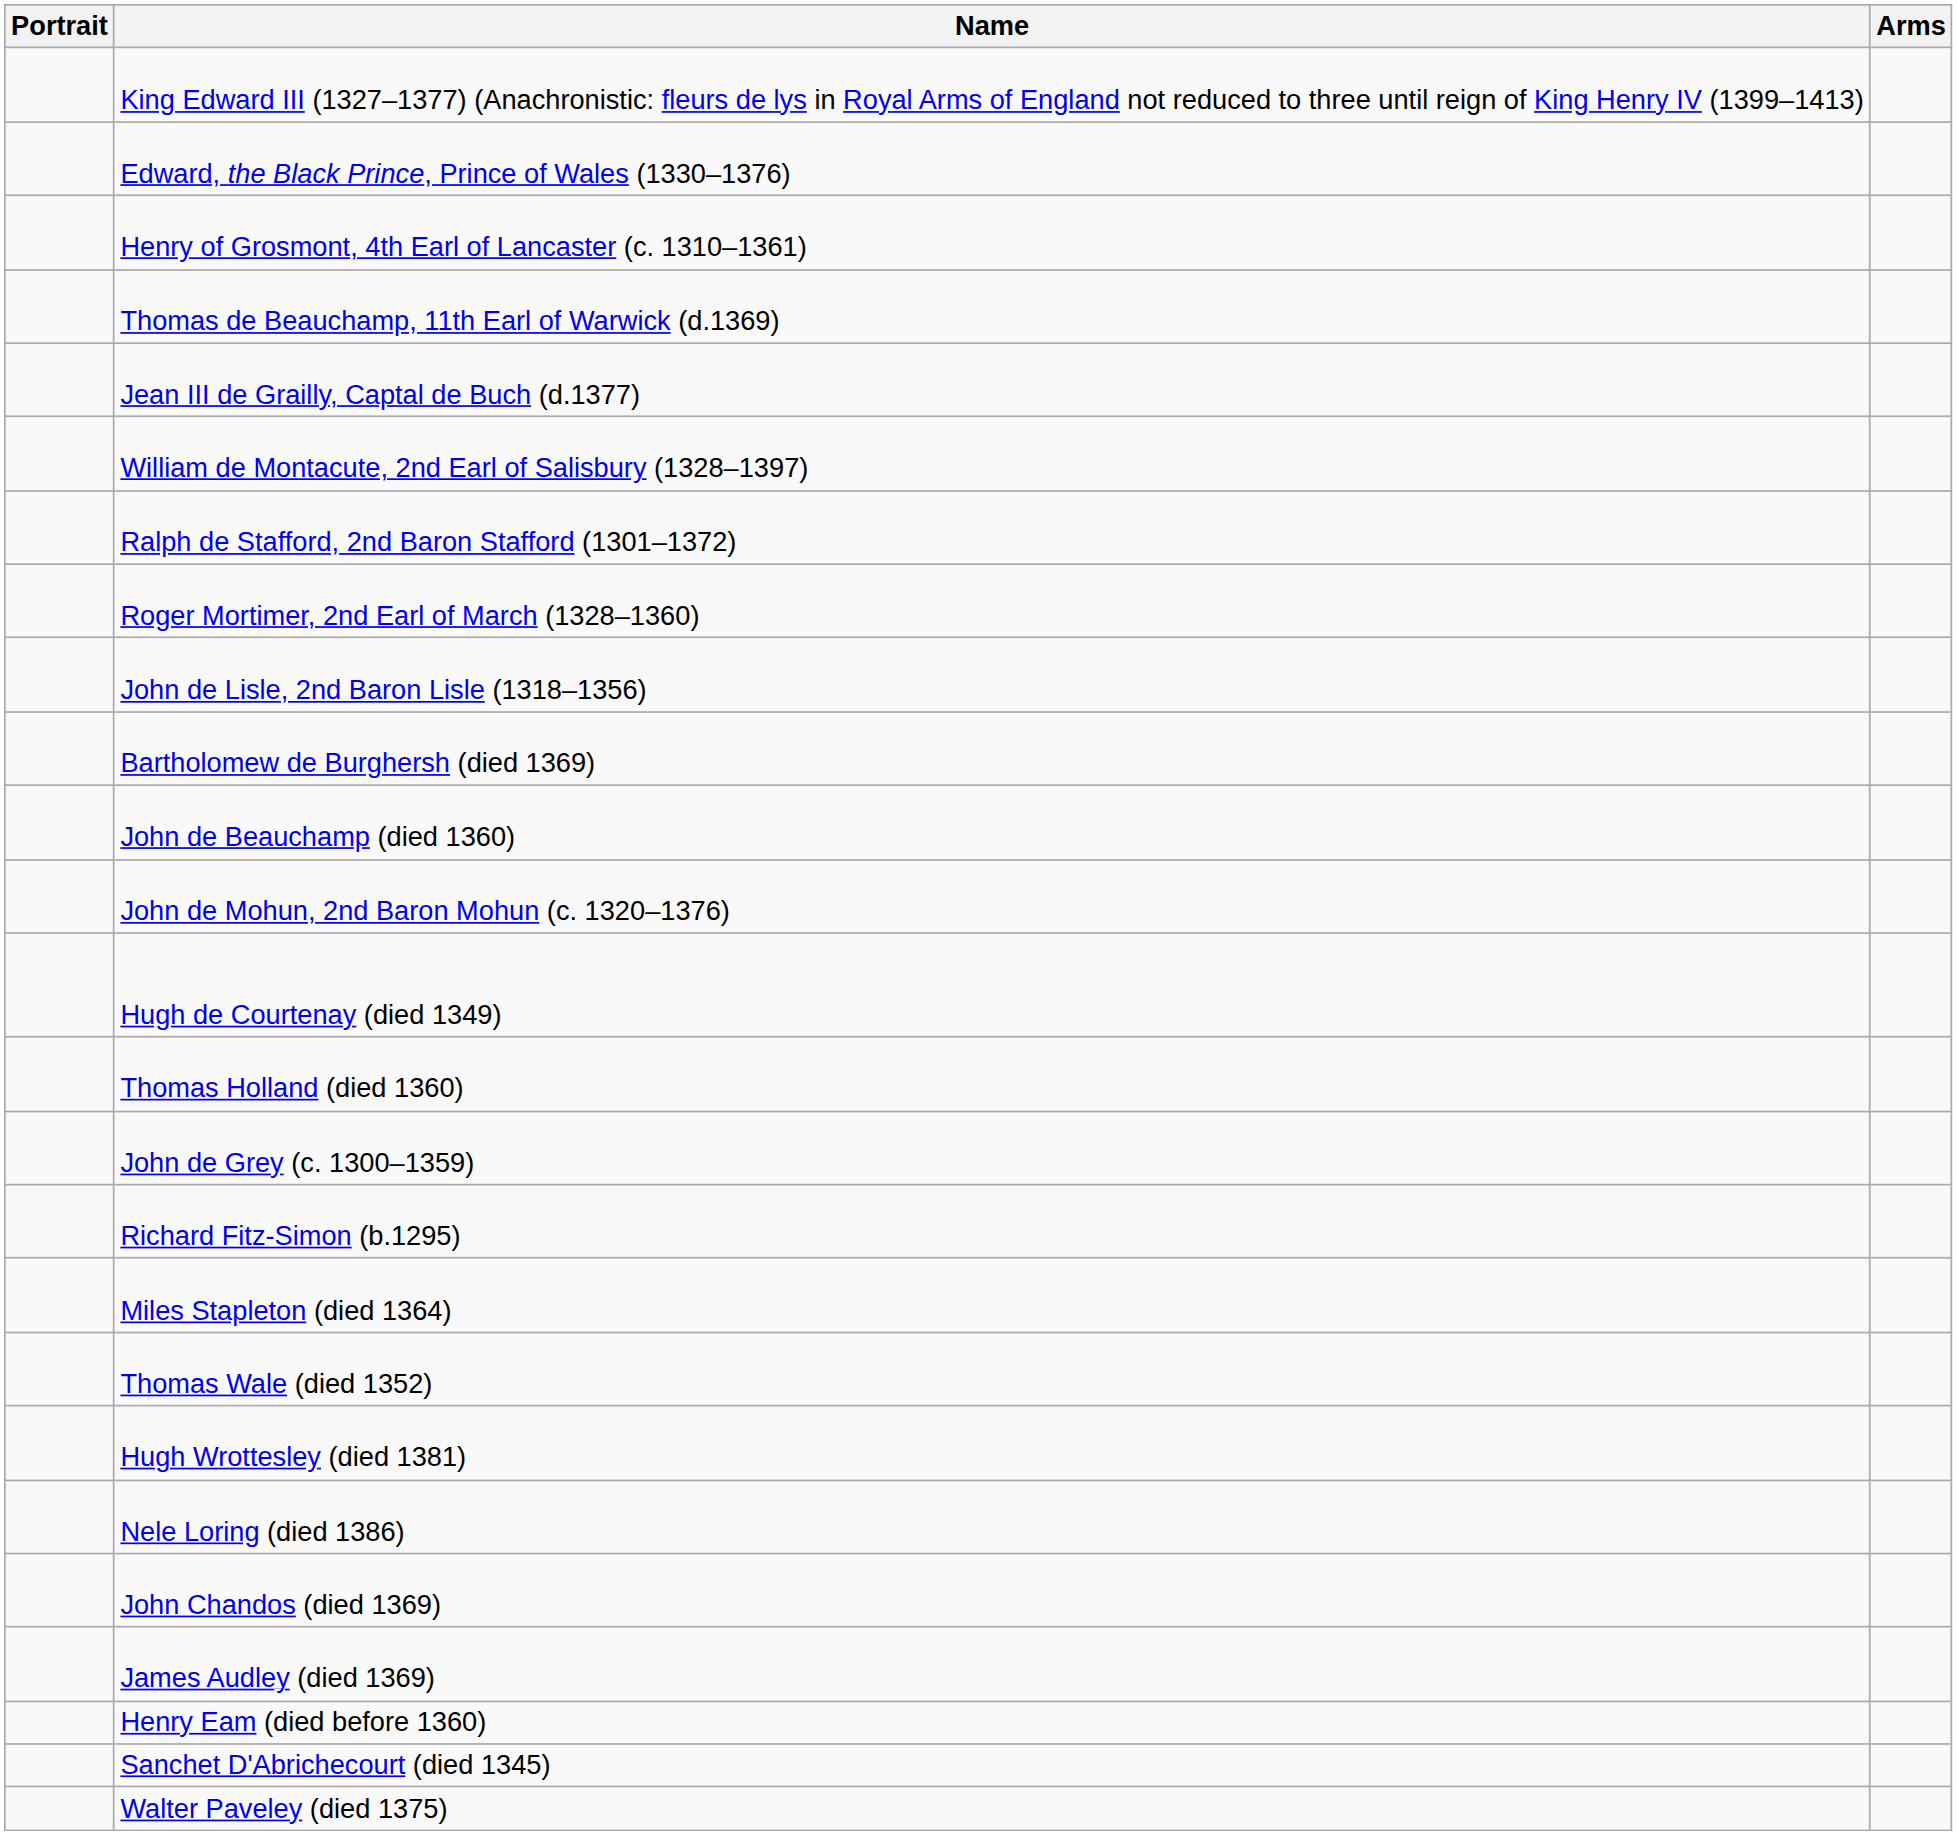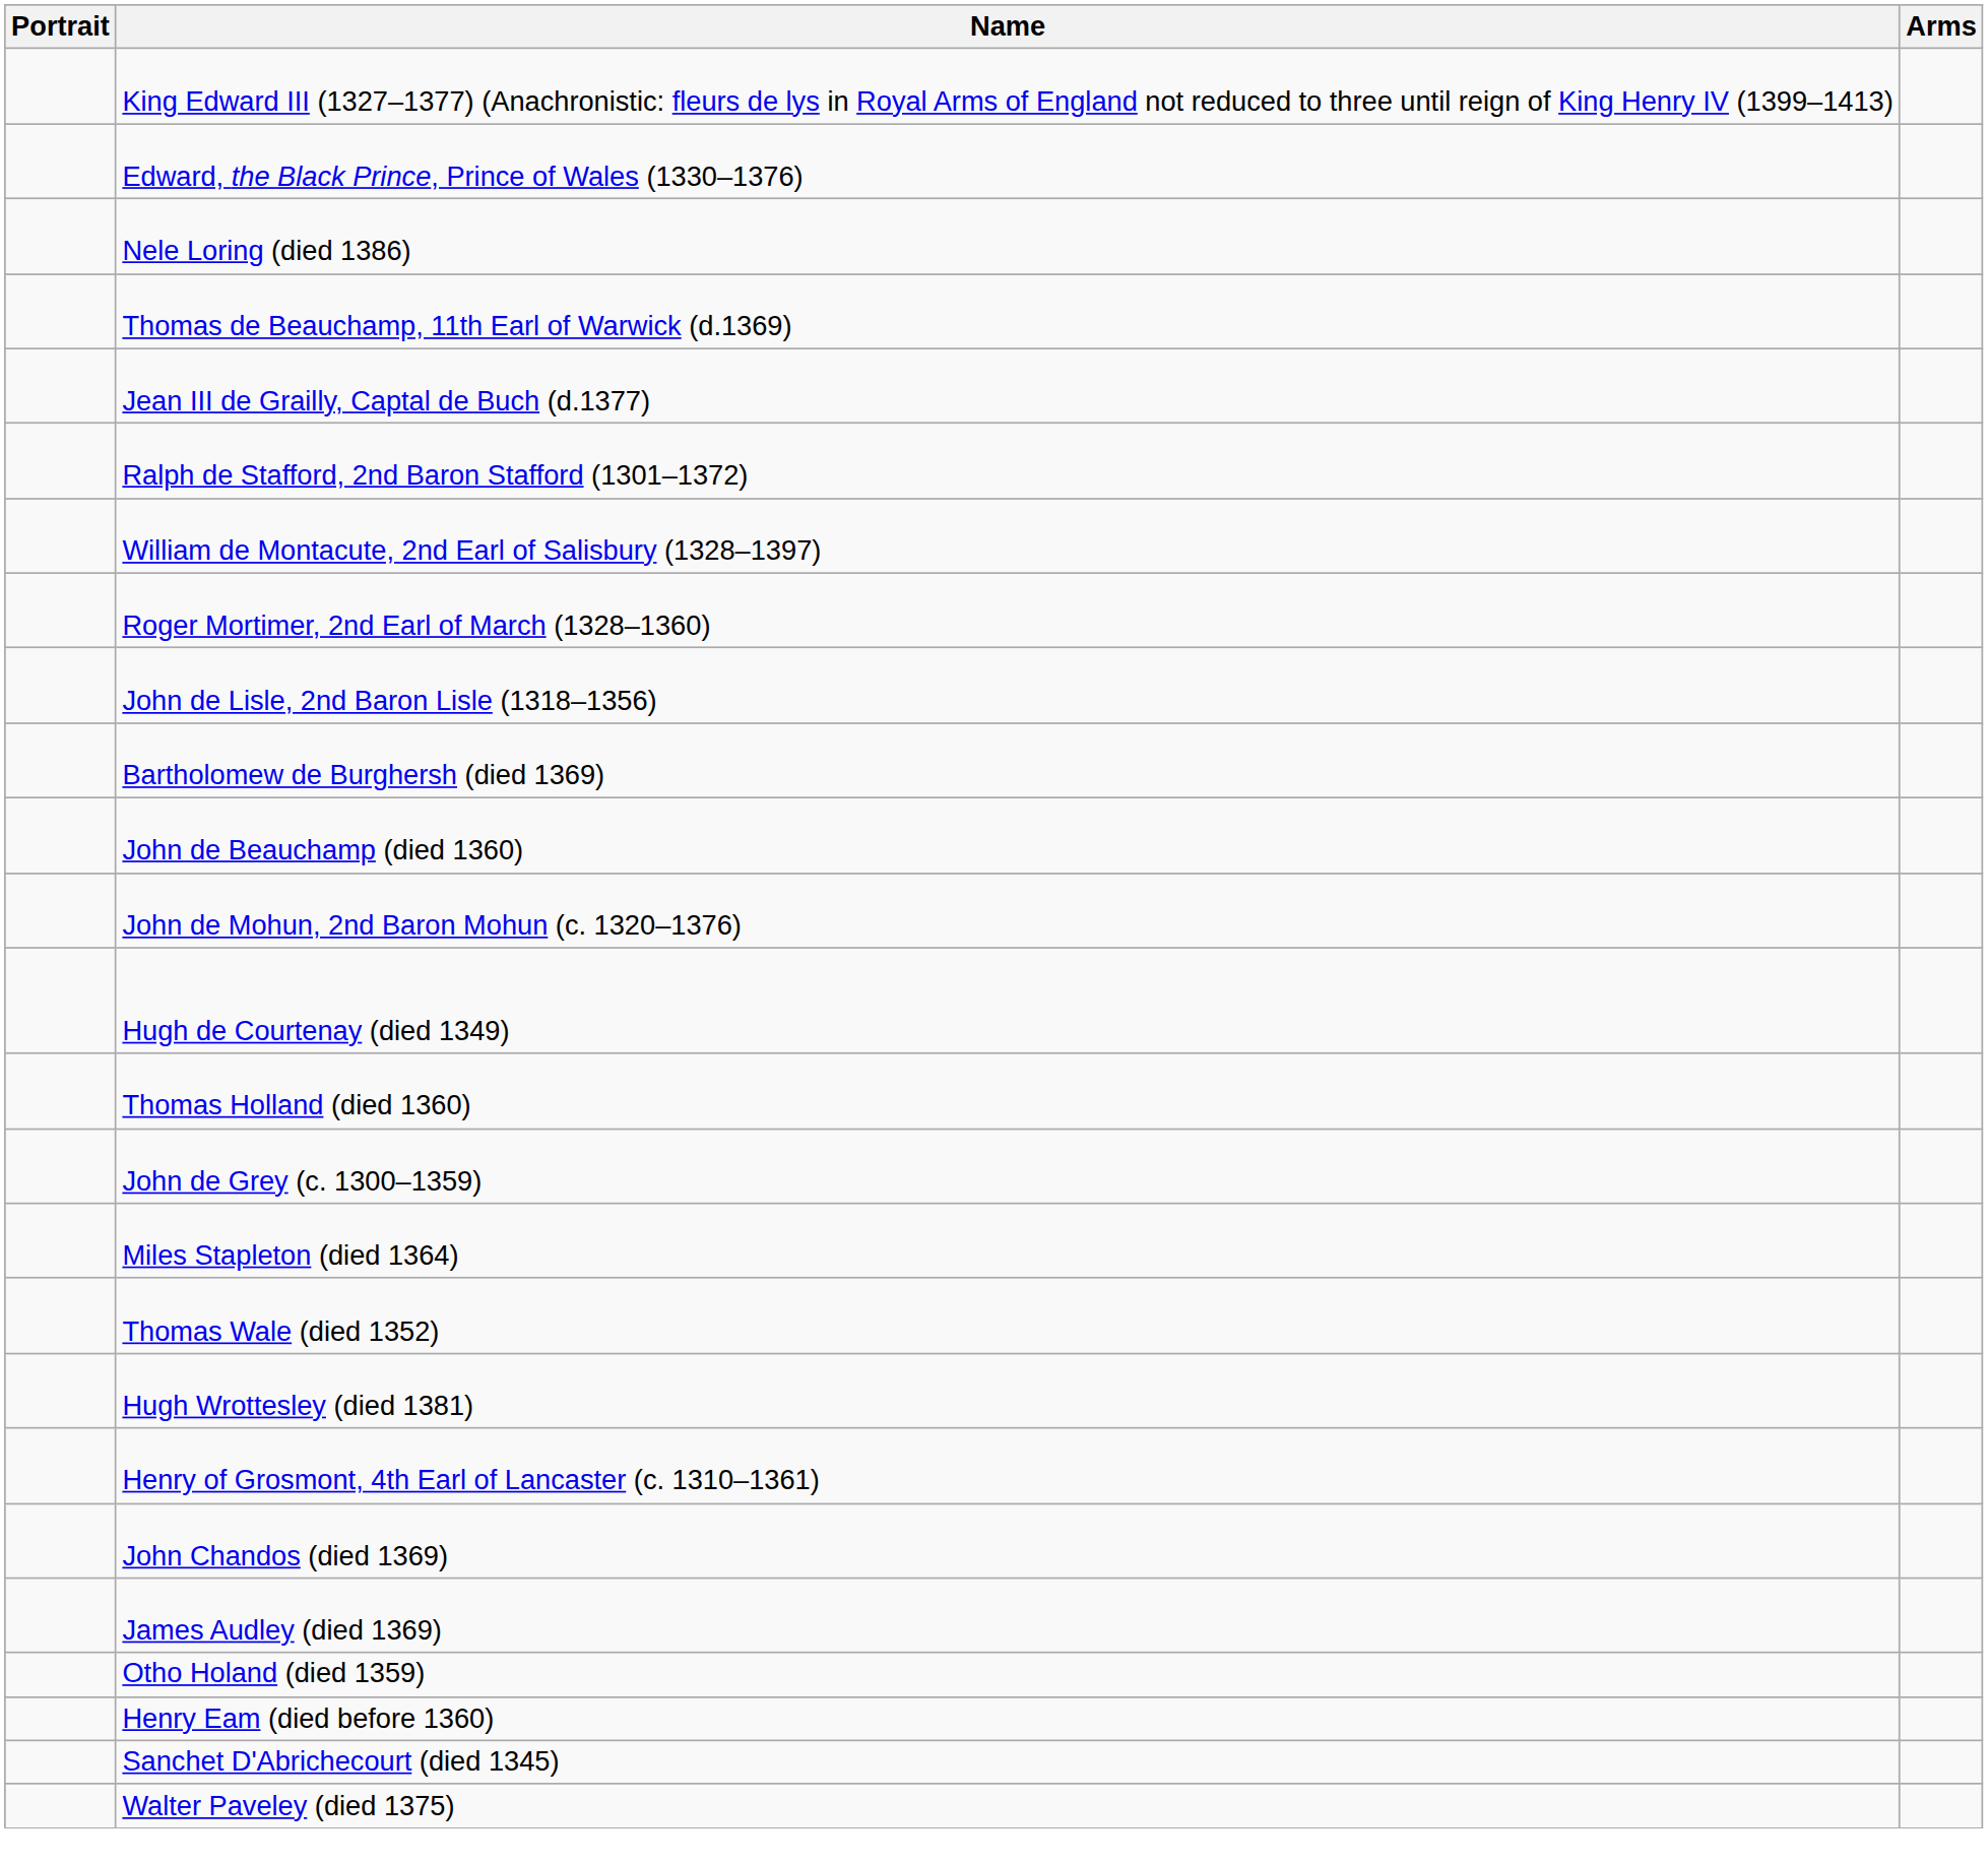rows swapped: Henry of Grosmont, 4th Earl of Lancaster (c. 1310–1361) <-> Nele Loring (died 1386)
rows swapped: Ralph de Stafford, 2nd Baron Stafford (1301–1372) <-> William de Montacute, 2nd Earl of Salisbury (1328–1397)
- row: Richard Fitz-Simon (b.1295)
+ row: Otho Holand (died 1359)
